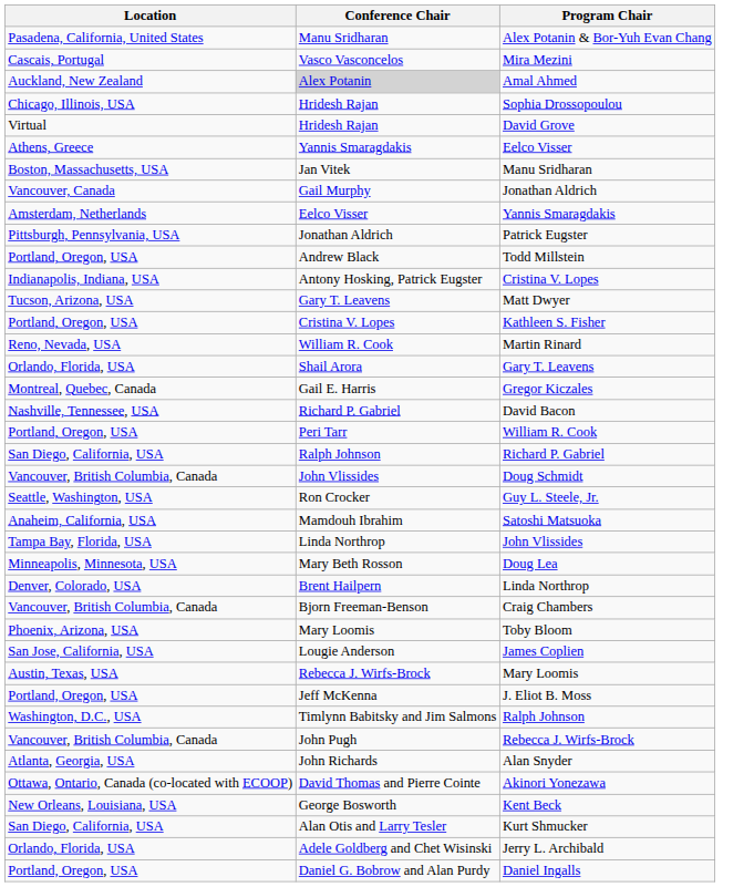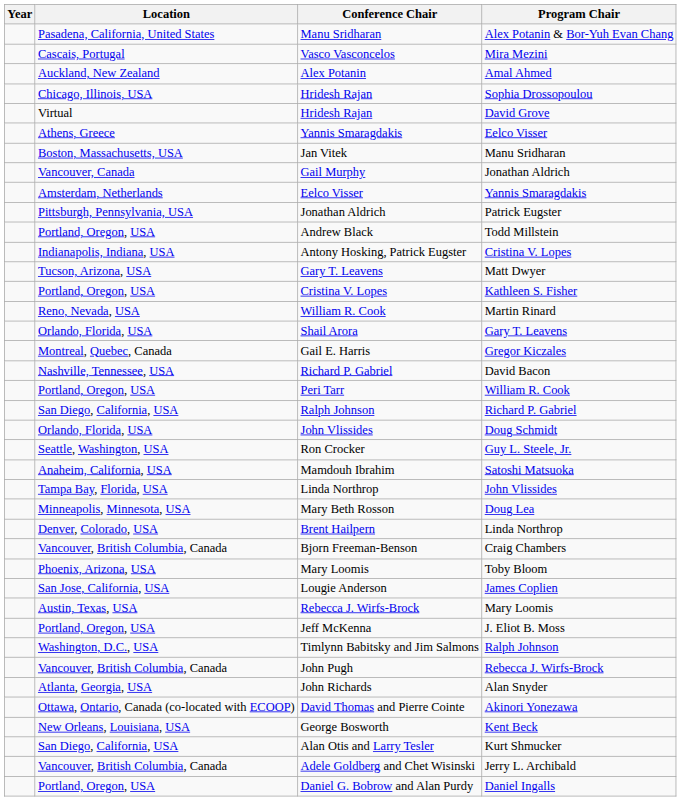+ column: Year
Amal Ahmed | Conference Chair: lightgrey background -> no background
Doug Schmidt | Location: Vancouver, British Columbia, Canada -> Orlando, Florida, USA
Jerry L. Archibald | Location: Orlando, Florida, USA -> Vancouver, British Columbia, Canada
